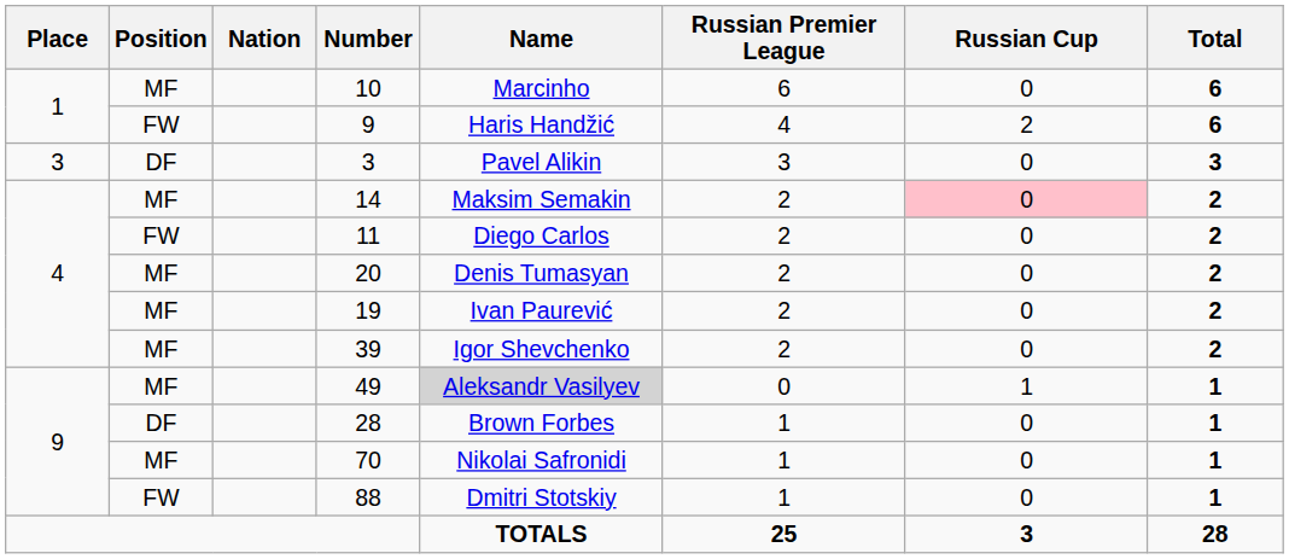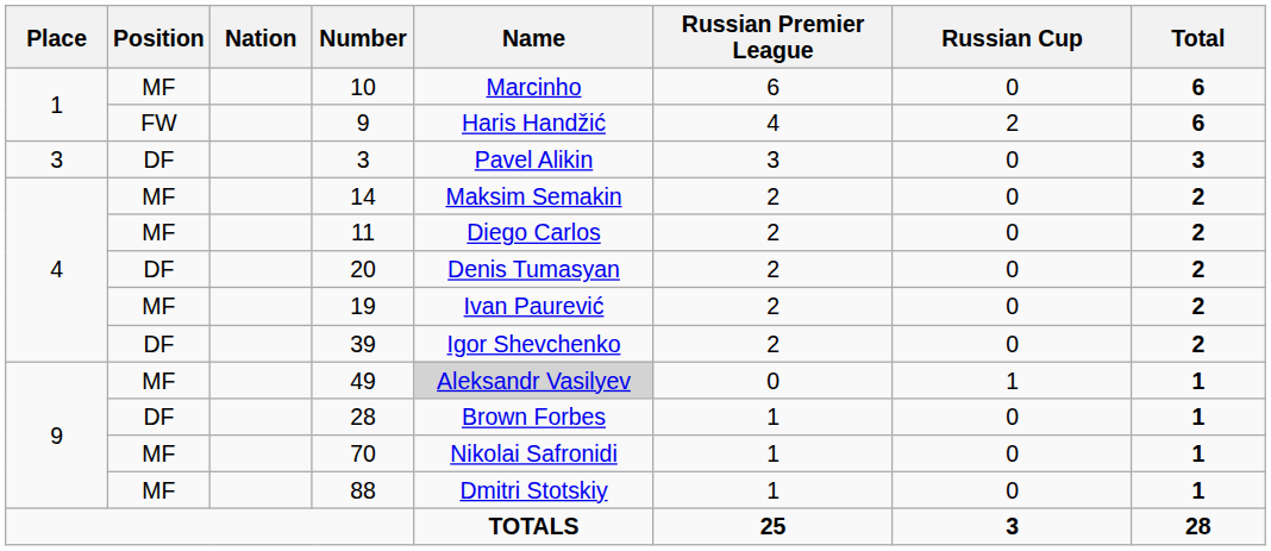14 | Russian Cup: pink background -> no background
11 | Position: FW -> MF
20 | Position: MF -> DF
39 | Position: MF -> DF
88 | Position: FW -> MF
